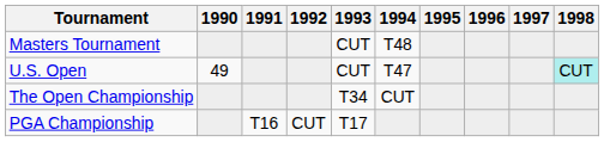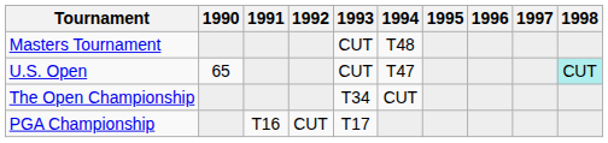U.S. Open | 1990: 49 -> 65
